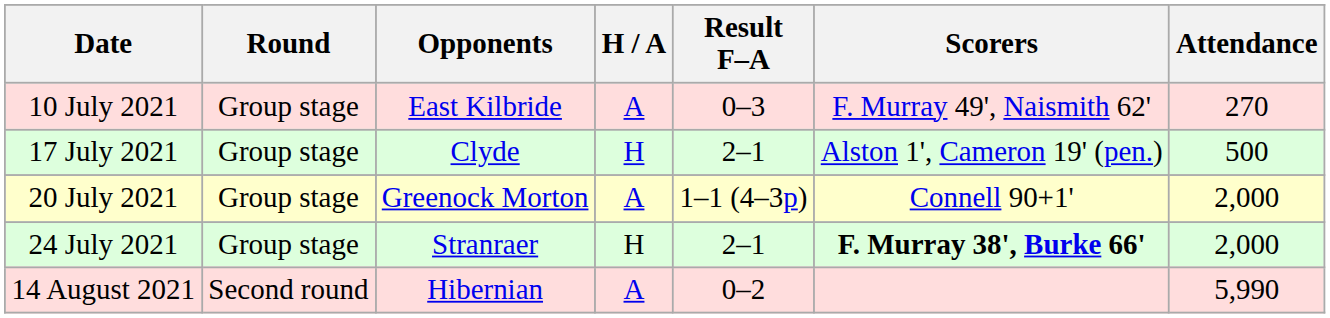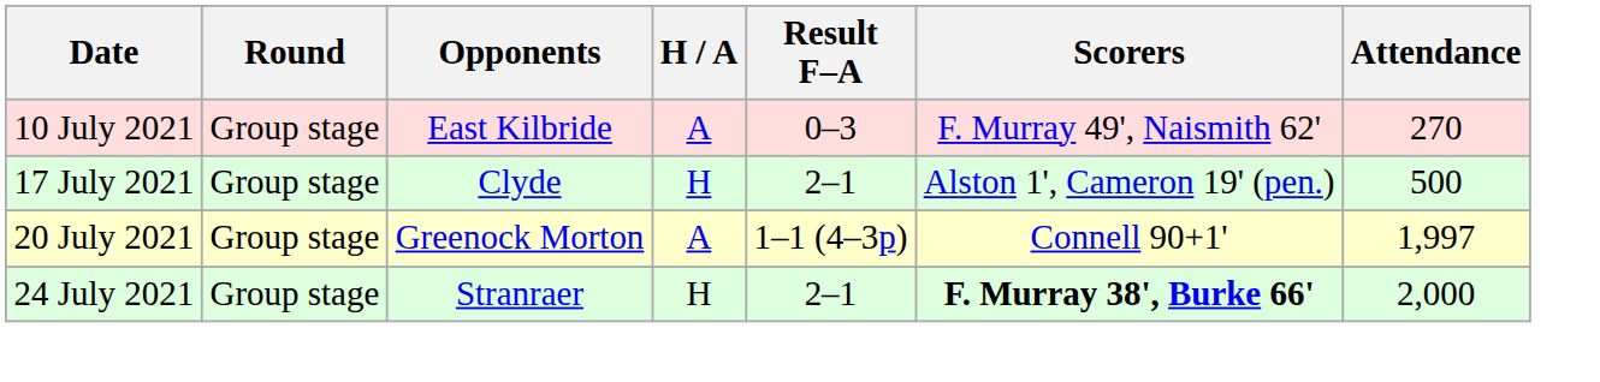20 July 2021 | Attendance: 2,000 -> 1,997
- row: 14 August 2021 | Second round | Hibernian | A | 0–2 | 5,990
